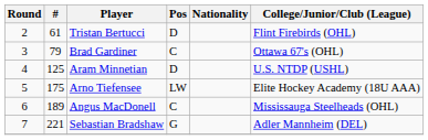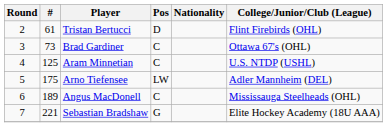Brad Gardiner | #: 79 -> 73
Aram Minnetian | Pos: D -> C
Arno Tiefensee | College/Junior/Club (League): Elite Hockey Academy (18U AAA) -> Adler Mannheim (DEL)
Sebastian Bradshaw | College/Junior/Club (League): Adler Mannheim (DEL) -> Elite Hockey Academy (18U AAA)
